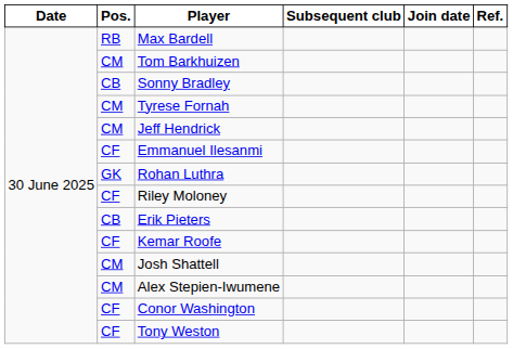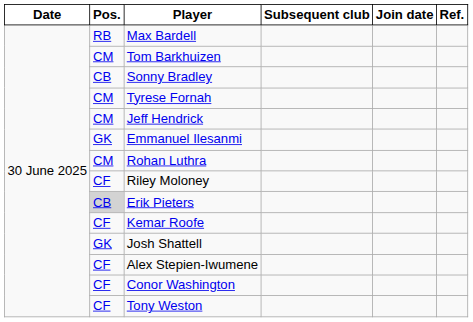Emmanuel Ilesanmi | Pos.: CF -> GK
Rohan Luthra | Pos.: GK -> CM
Erik Pieters | Pos.: no background -> lightgrey background
Josh Shattell | Pos.: CM -> GK
Alex Stepien-Iwumene | Pos.: CM -> CF
